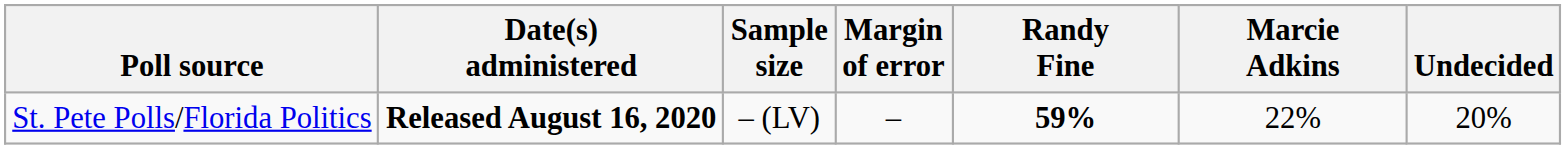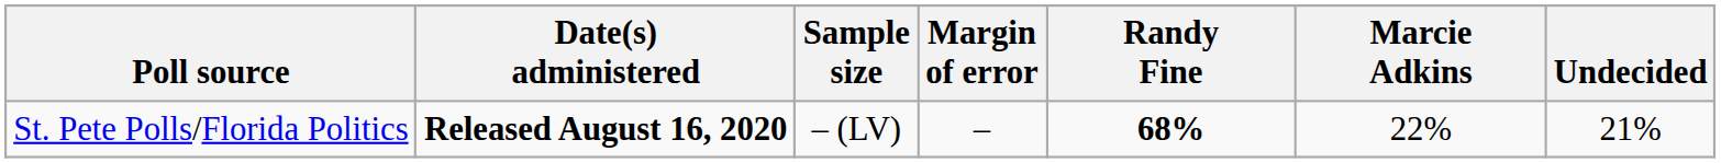St. Pete Polls/Florida Politics | Randy Fine: 59% -> 68%
St. Pete Polls/Florida Politics | Undecided: 20% -> 21%
